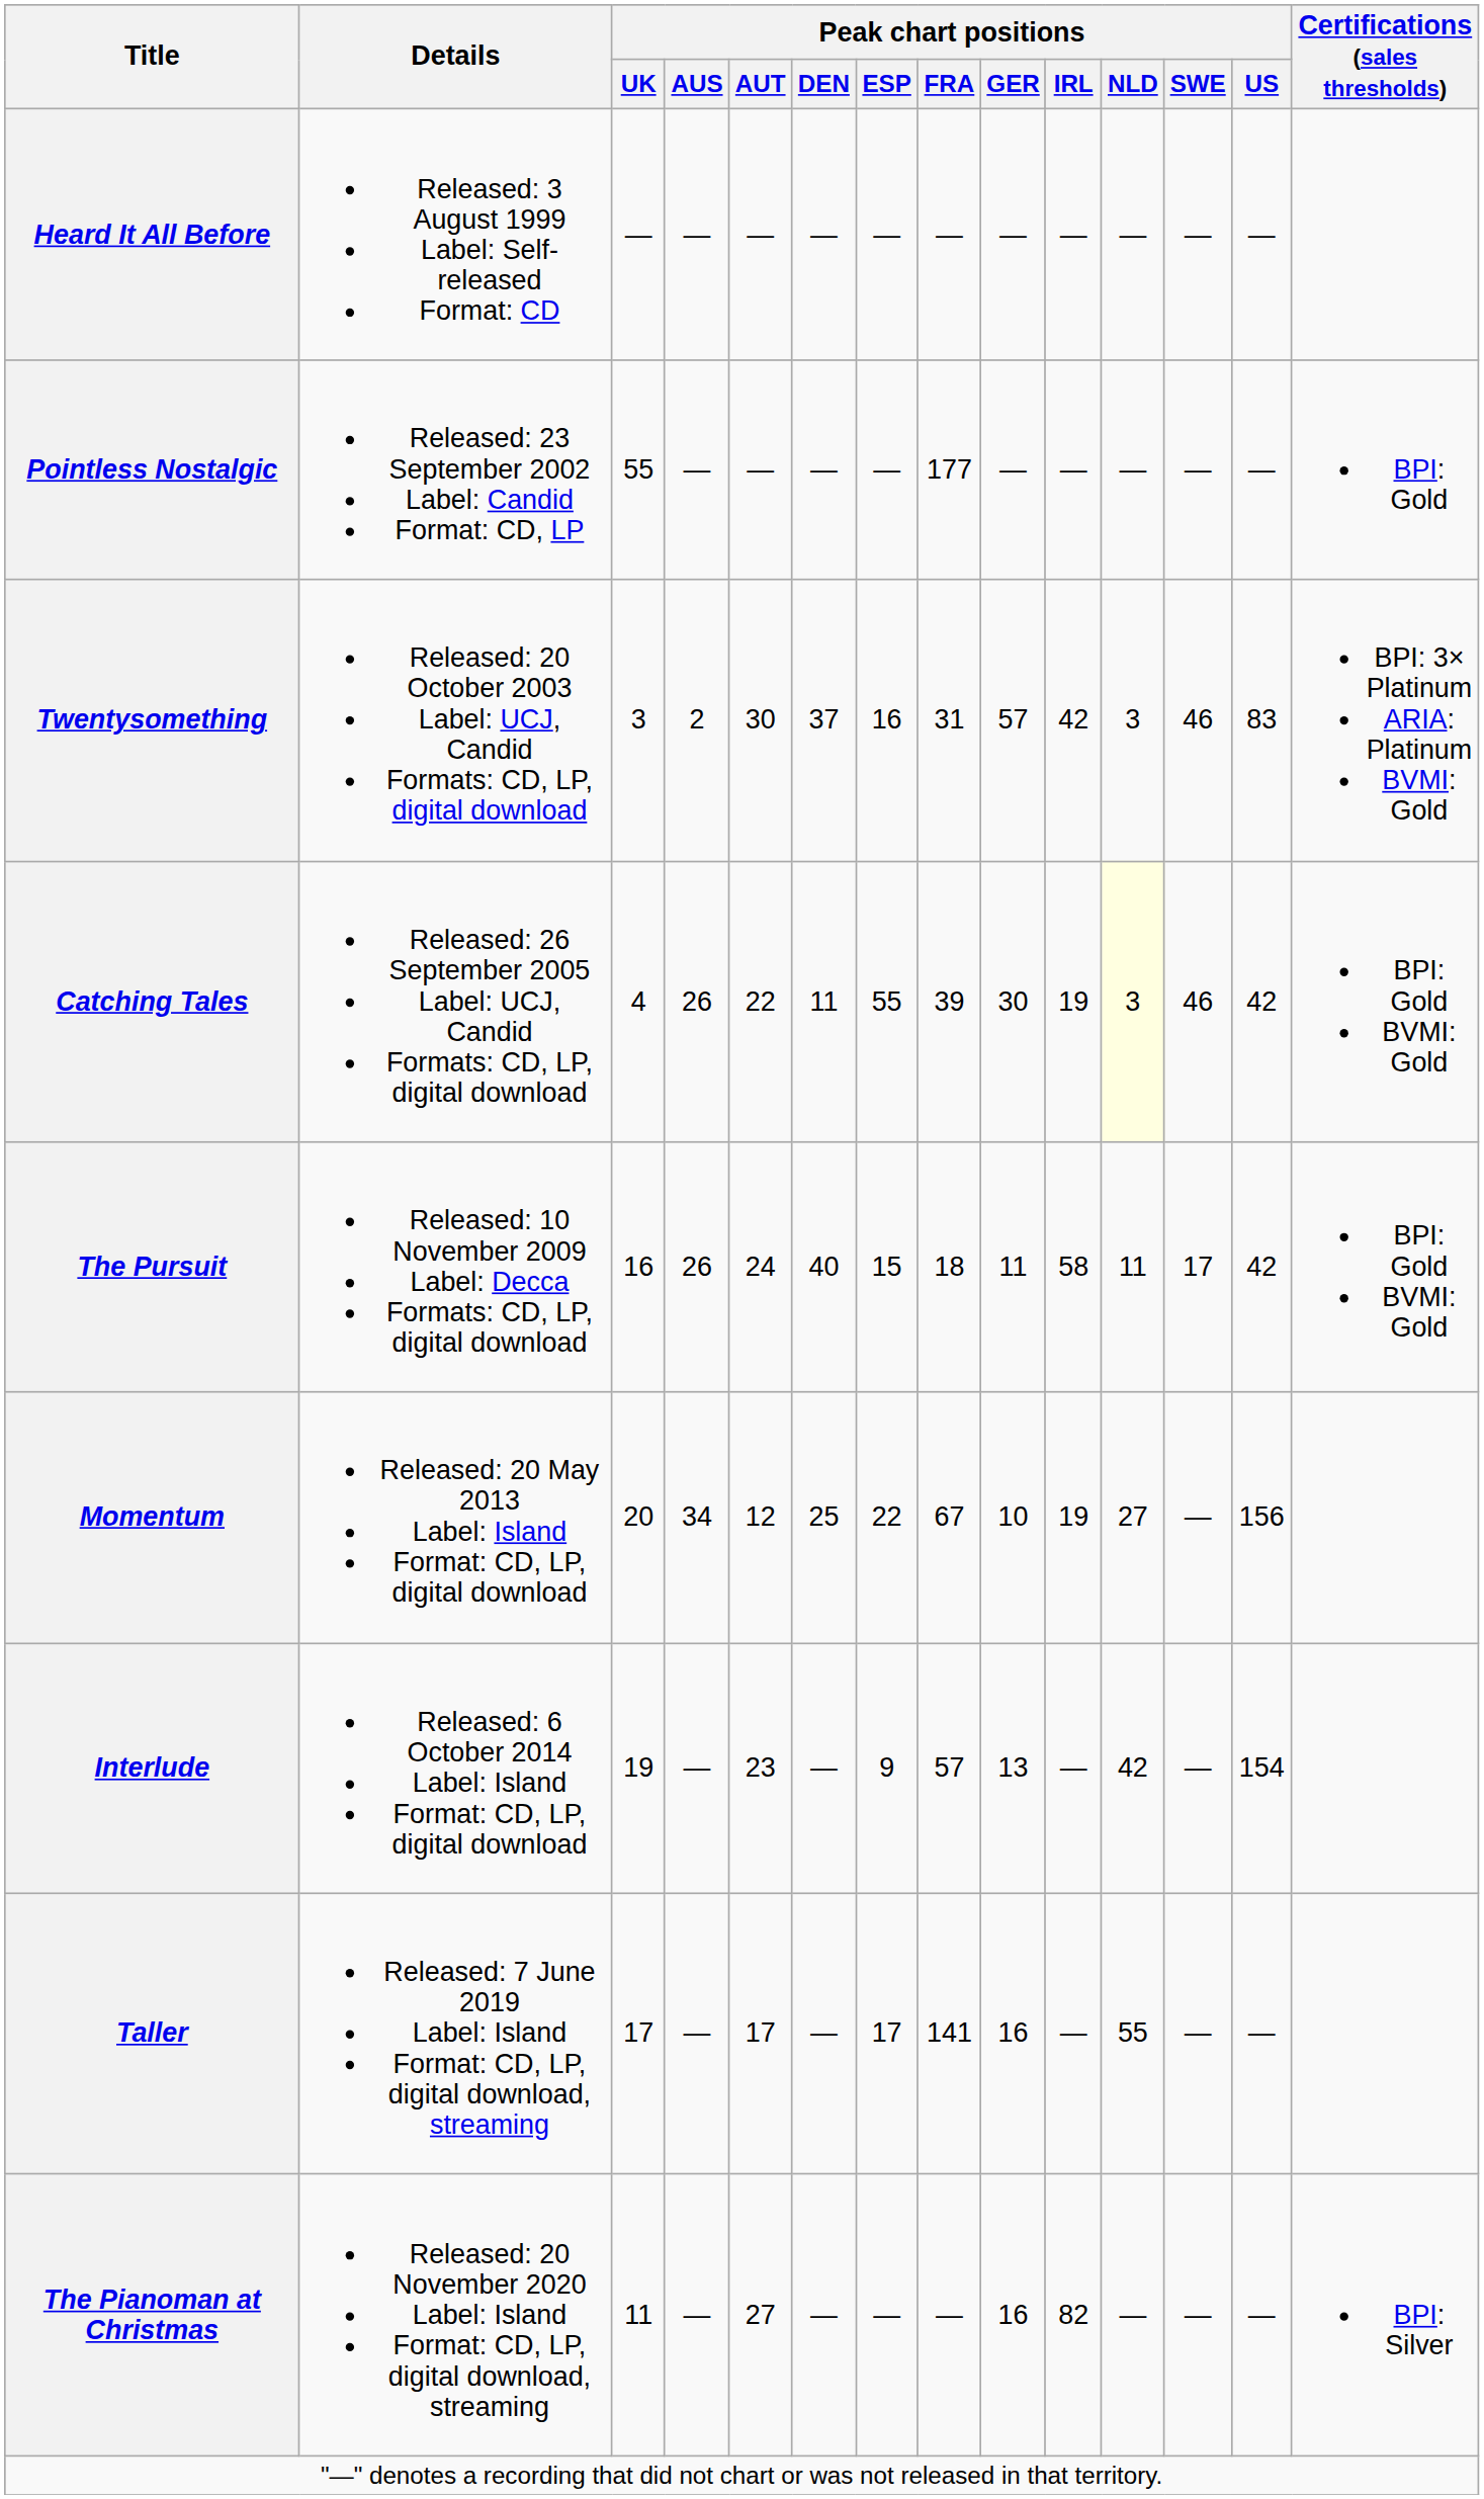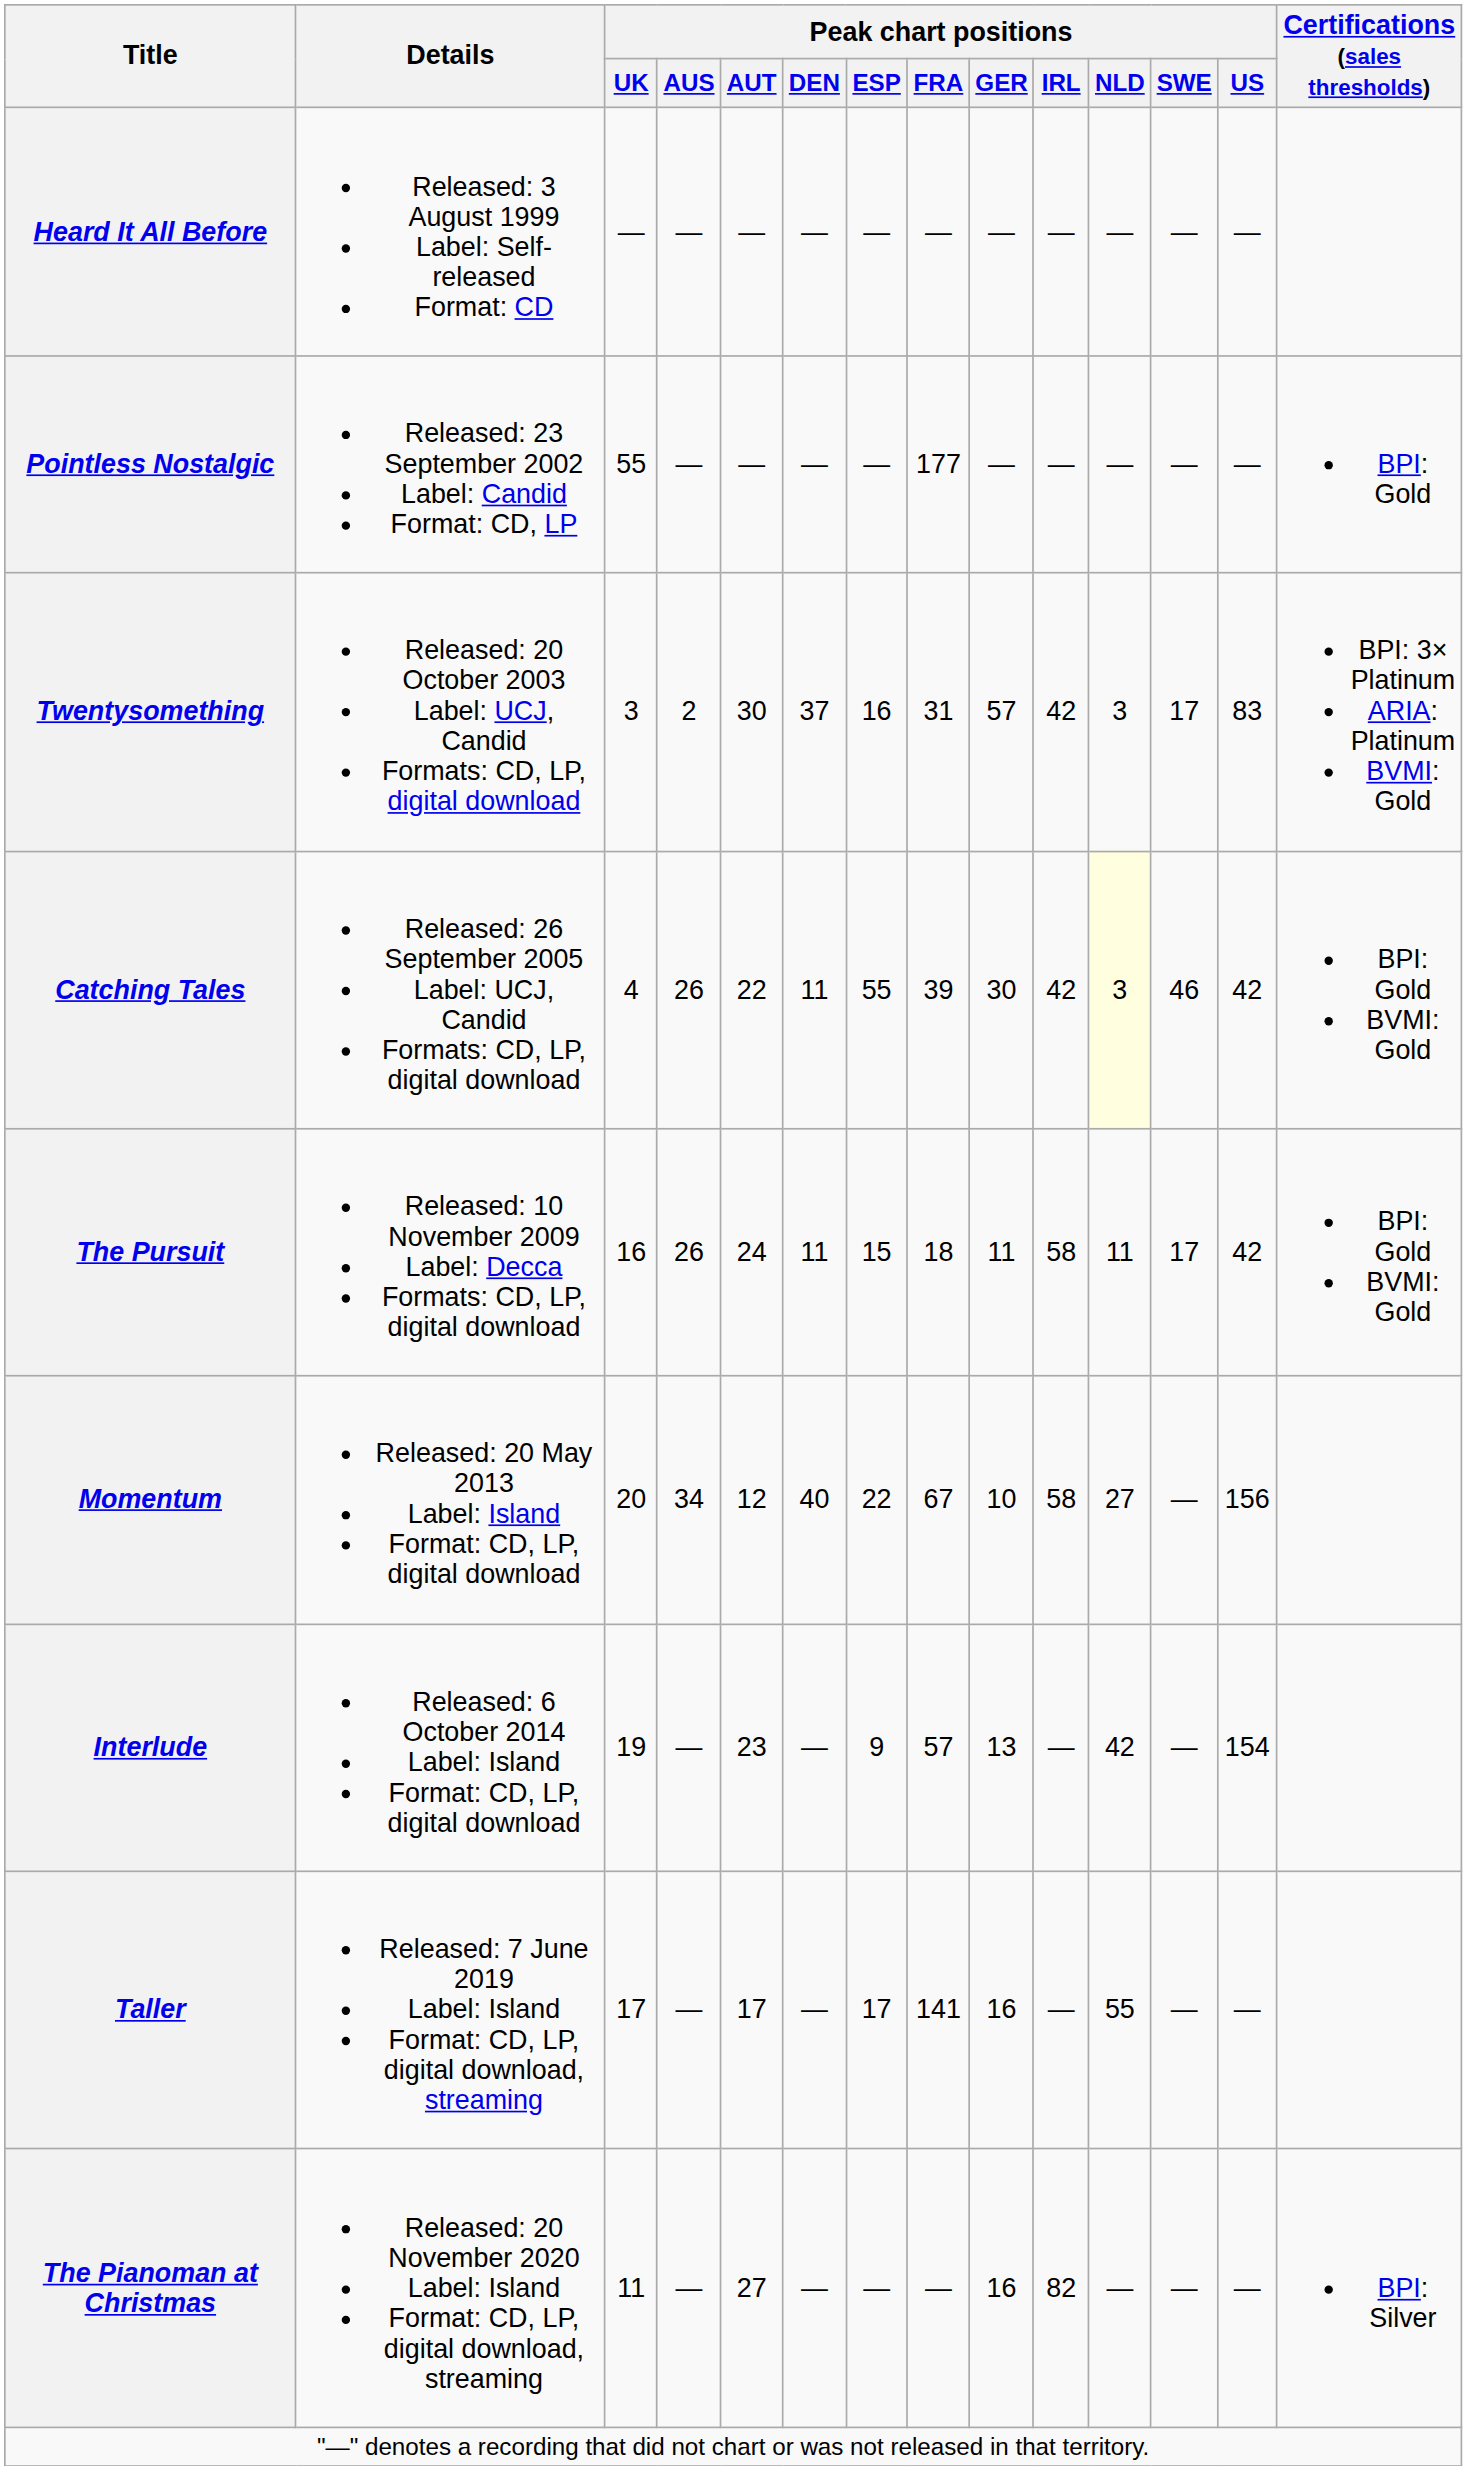Twentysomething | Peak chart positions / SWE: 46 -> 17
Catching Tales | Peak chart positions / IRL: 19 -> 42
The Pursuit | Peak chart positions / DEN: 40 -> 11
Momentum | Peak chart positions / DEN: 25 -> 40
Momentum | Peak chart positions / IRL: 19 -> 58
